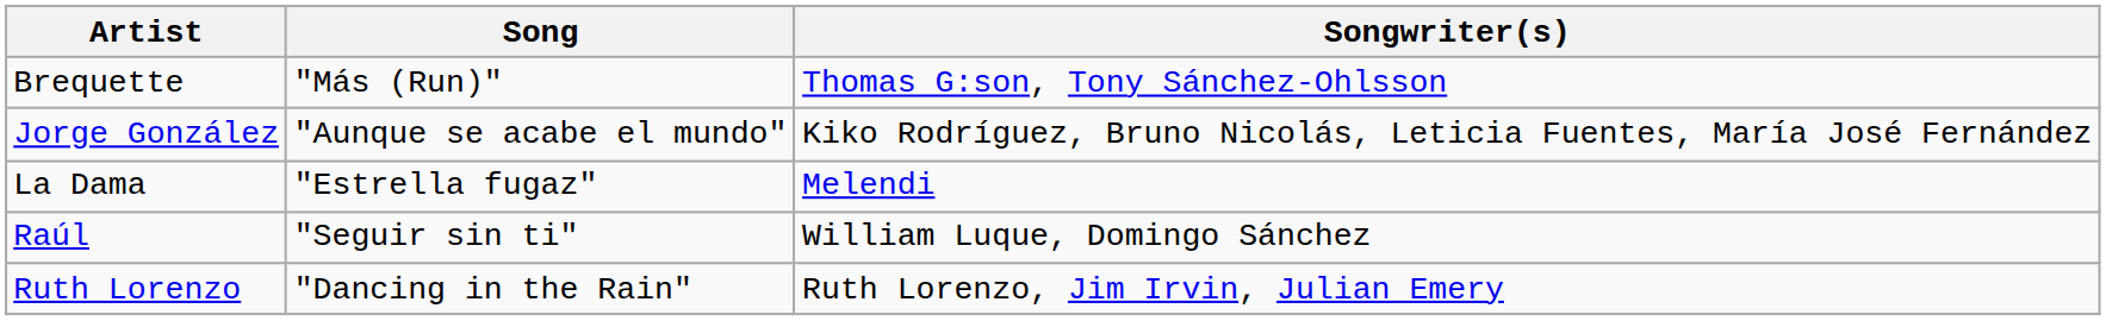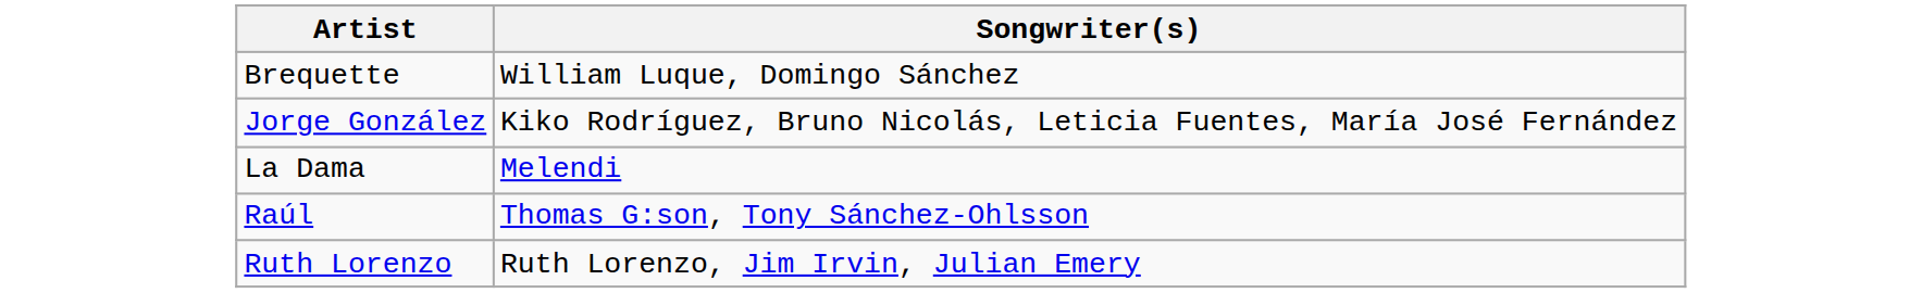- column: Song | "Más (Run)" | "Aunque se acabe el mundo" | "Estrella fugaz" | "Seguir sin ti" | "Dancing in the Rain"
Brequette | Songwriter(s): Thomas G:son, Tony Sánchez-Ohlsson -> William Luque, Domingo Sánchez
Raúl | Songwriter(s): William Luque, Domingo Sánchez -> Thomas G:son, Tony Sánchez-Ohlsson
